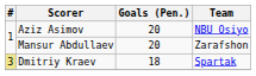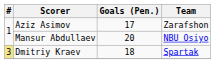Aziz Asimov | Goals (Pen.): 20 -> 17
Aziz Asimov | Team: NBU Osiyo -> Zarafshon
Mansur Abdullaev | Team: Zarafshon -> NBU Osiyo
